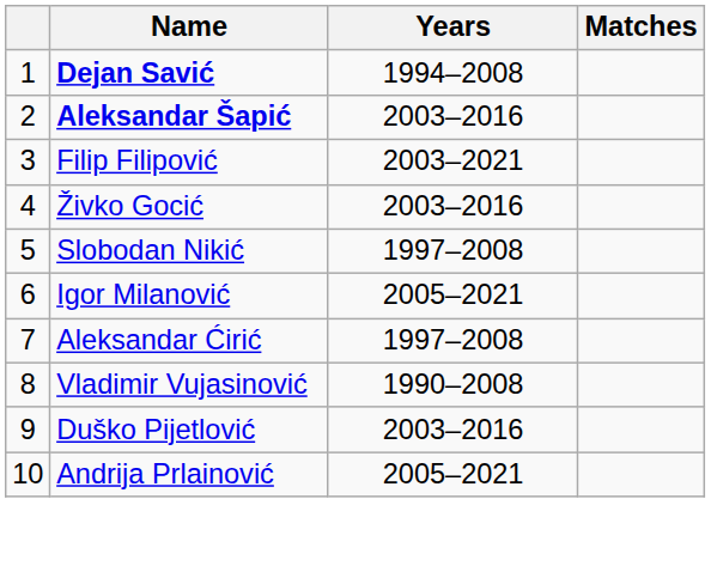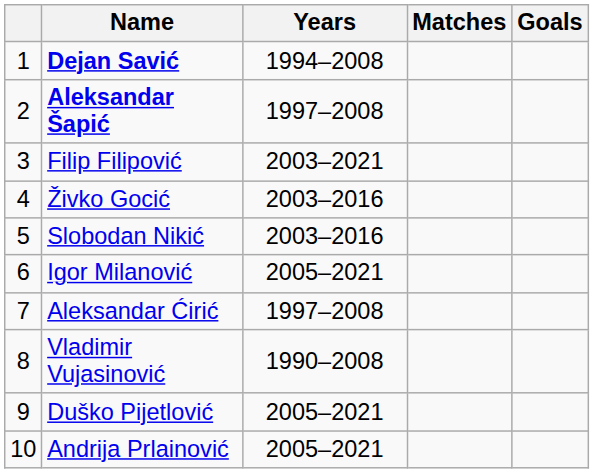+ column: Goals
Aleksandar Šapić | Years: 2003–2016 -> 1997–2008
Slobodan Nikić | Years: 1997–2008 -> 2003–2016
Duško Pijetlović | Years: 2003–2016 -> 2005–2021
